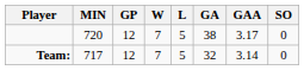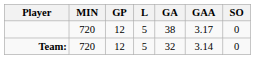- column: W | 7 | 7
Team: | MIN: 717 -> 720
